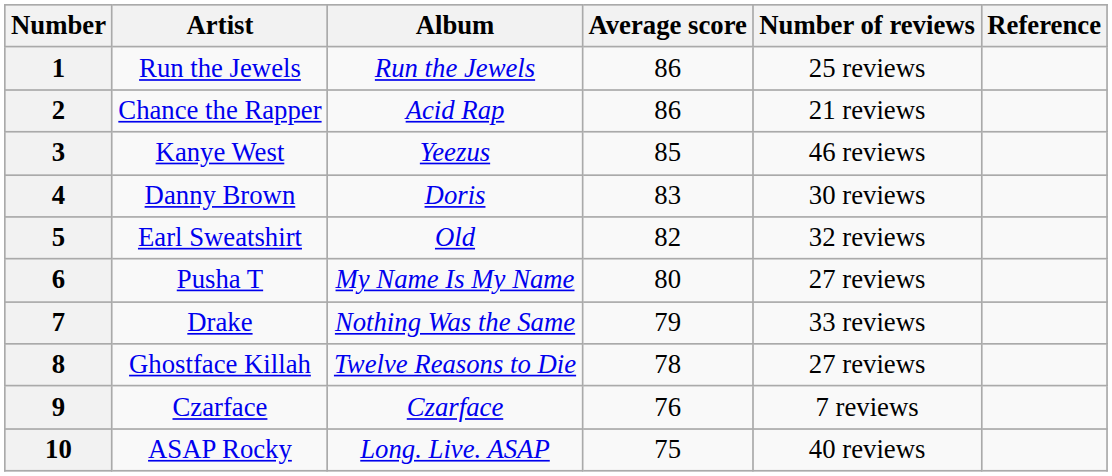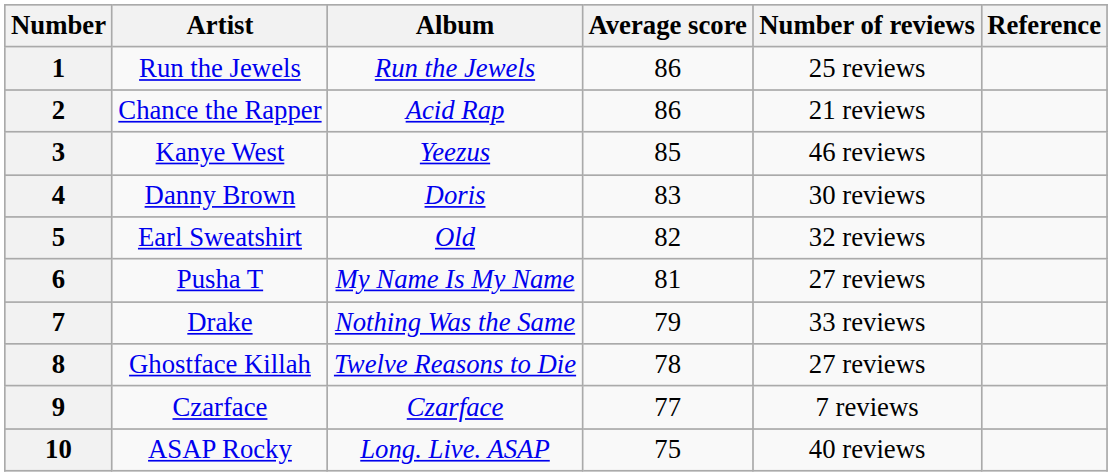6 | Average score: 80 -> 81
9 | Average score: 76 -> 77
